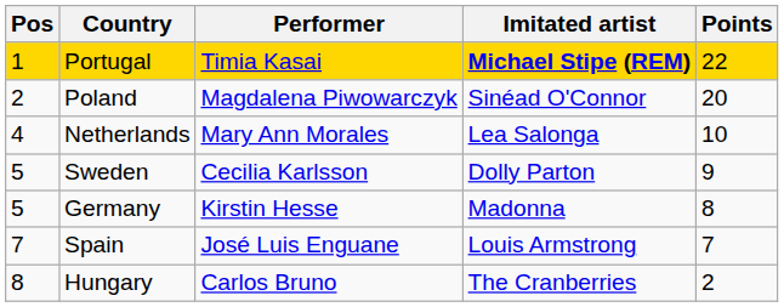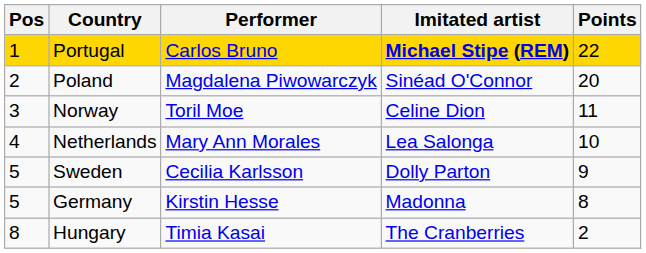Portugal | Performer: Timia Kasai -> Carlos Bruno
+ row: 3 | Norway | Toril Moe | Celine Dion | 11
- row: 7 | Spain | José Luis Enguane | Louis Armstrong | 7
Hungary | Performer: Carlos Bruno -> Timia Kasai
